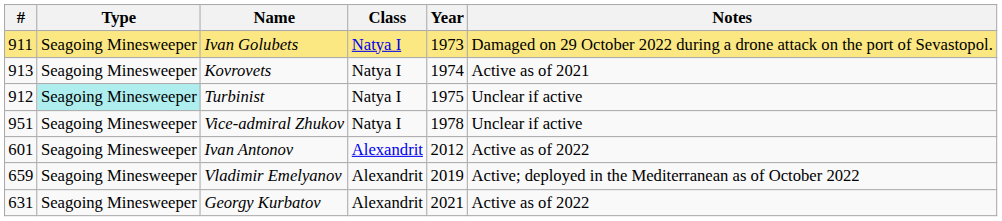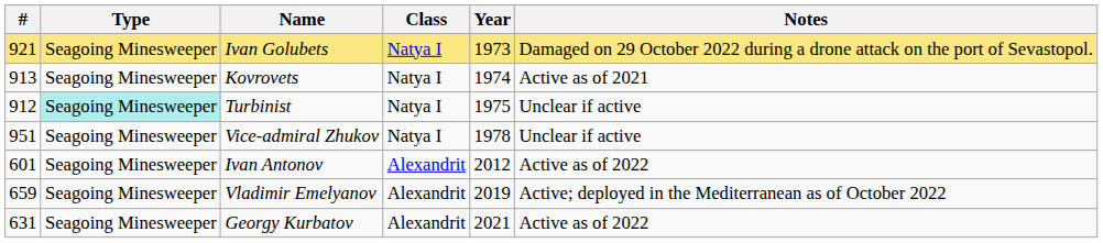Ivan Golubets | #: 911 -> 921
